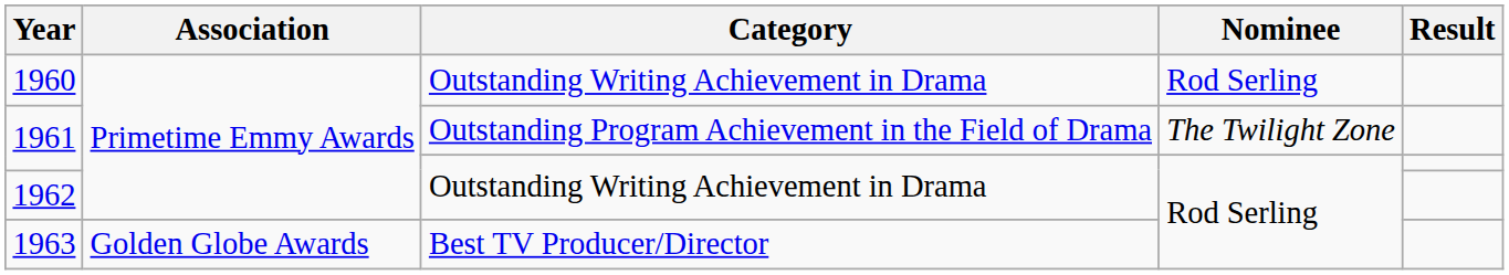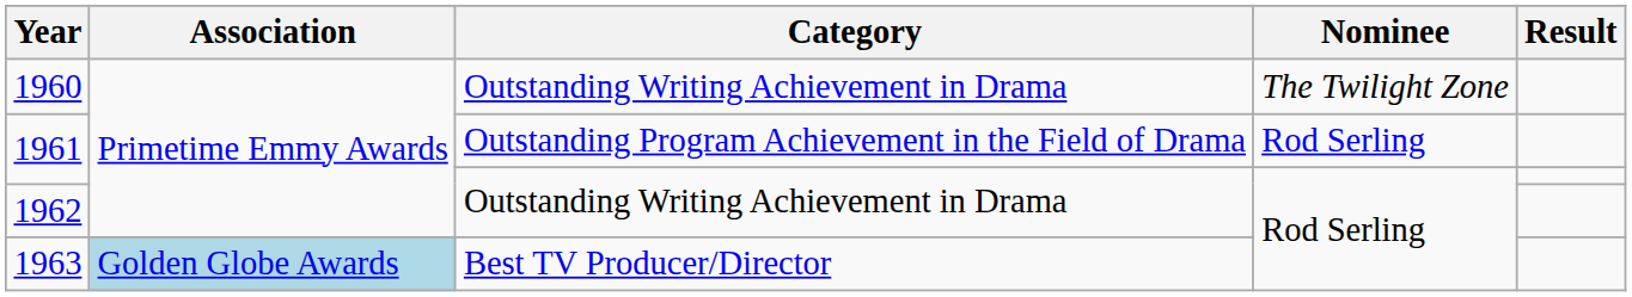1960 | Nominee: Rod Serling -> The Twilight Zone
1961 / Outstanding Program Achievement in the Field of Drama | Nominee: The Twilight Zone -> Rod Serling
1963 | Association: no background -> lightblue background
